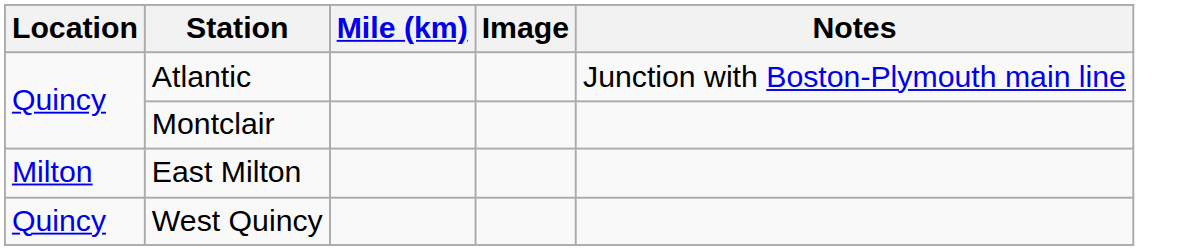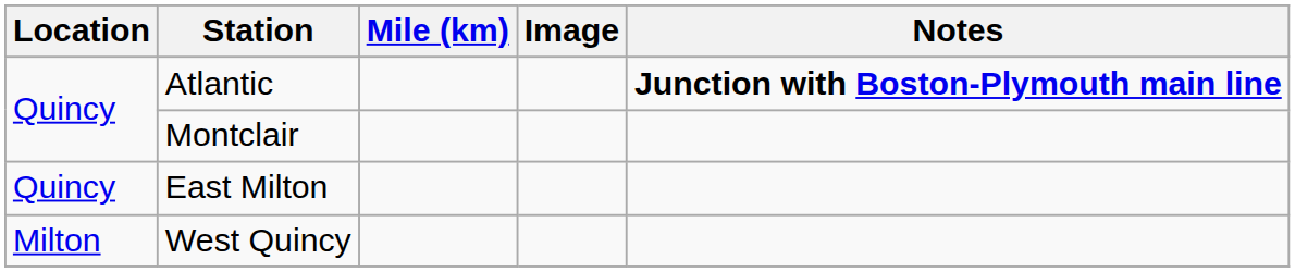Atlantic | Notes: normal -> bold
East Milton | Location: Milton -> Quincy
West Quincy | Location: Quincy -> Milton
